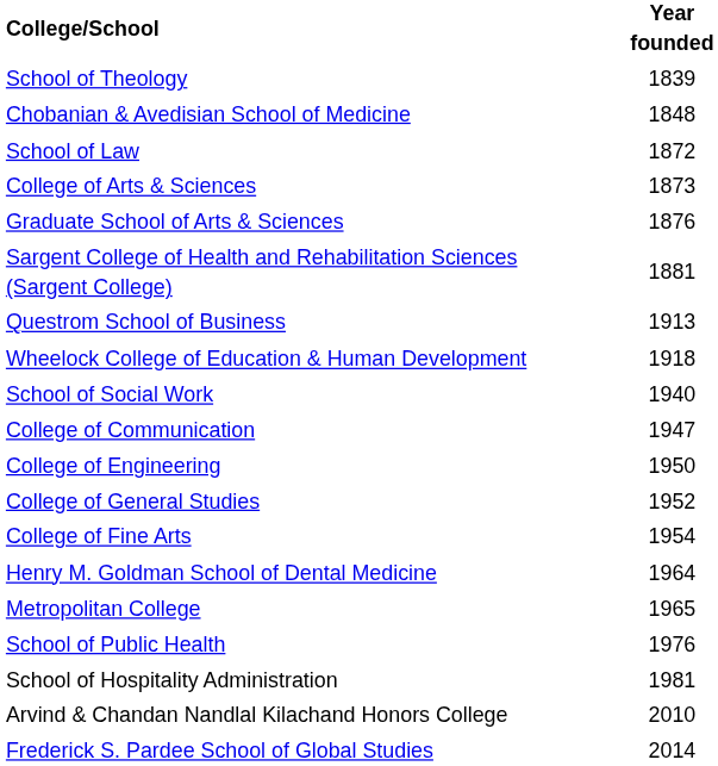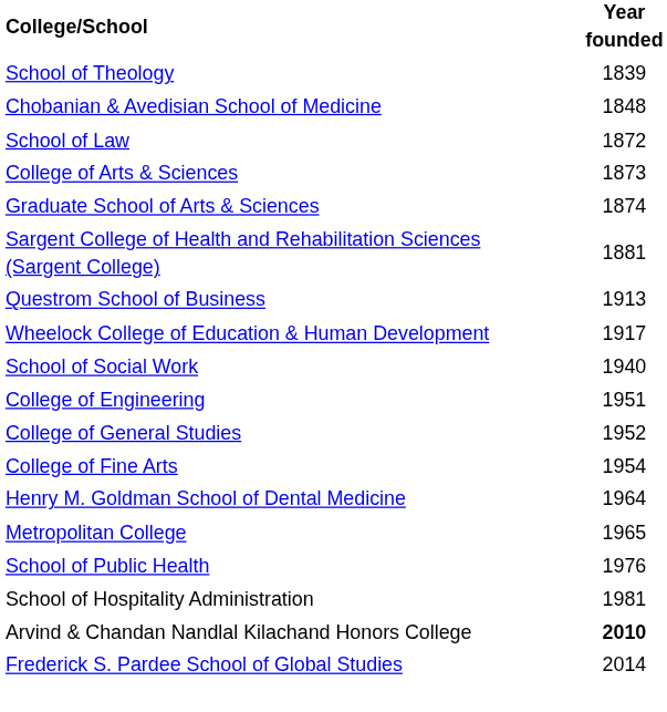Graduate School of Arts & Sciences | Year founded: 1876 -> 1874
Wheelock College of Education & Human Development | Year founded: 1918 -> 1917
- row: College of Communication | 1947
College of Engineering | Year founded: 1950 -> 1951
Arvind & Chandan Nandlal Kilachand Honors College | Year founded: normal -> bold
